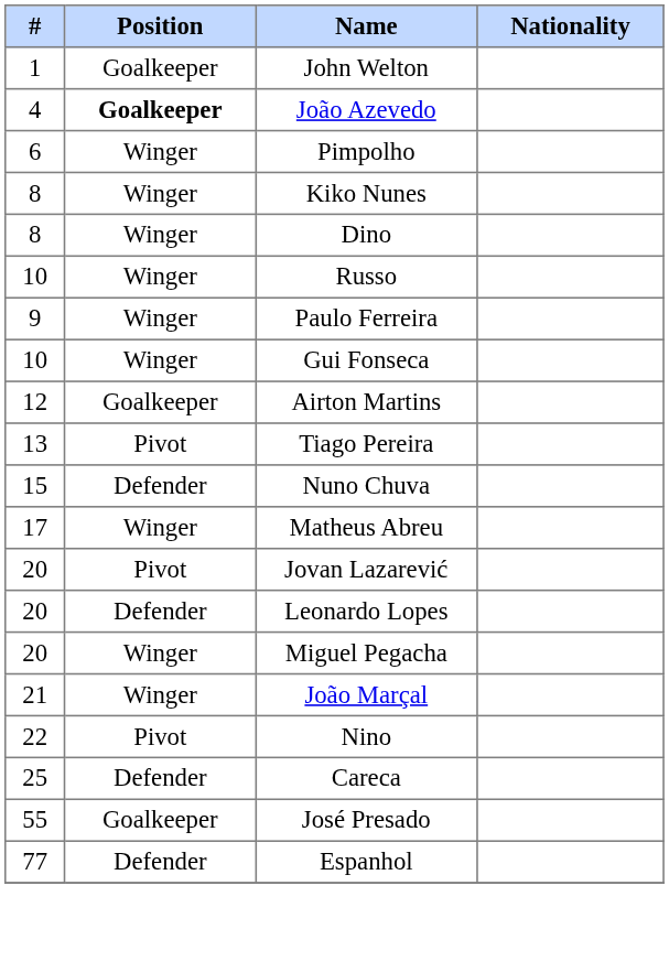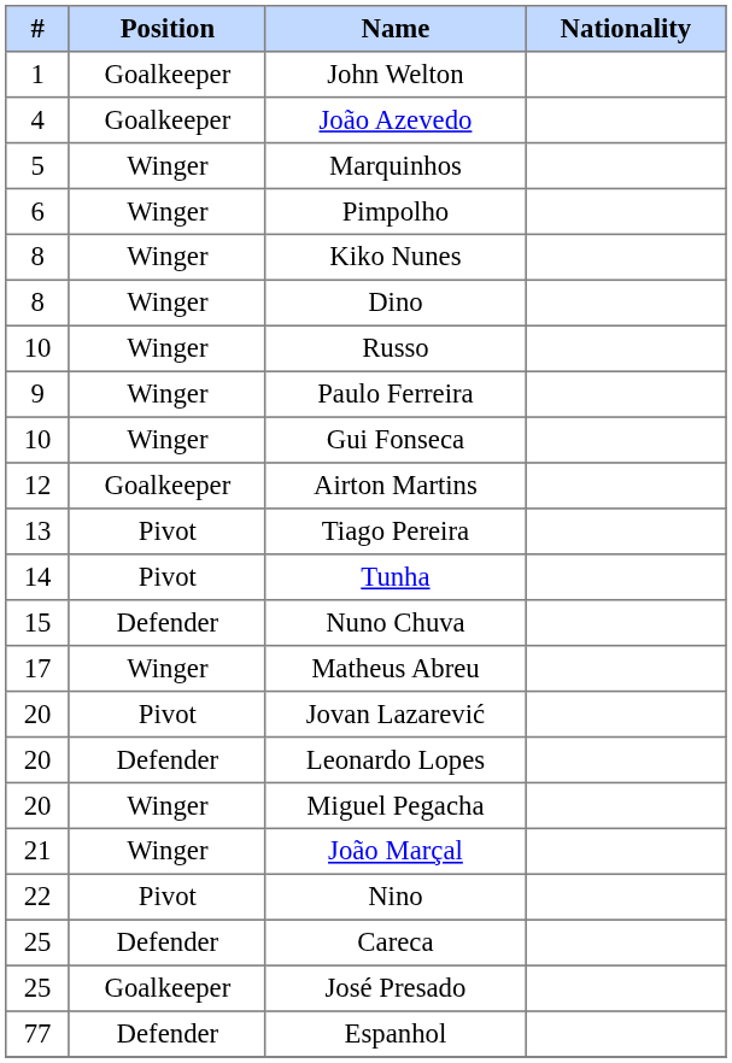João Azevedo | Position: bold -> normal
+ row: 5 | Winger | Marquinhos
+ row: 14 | Pivot | Tunha
José Presado | #: 55 -> 25
